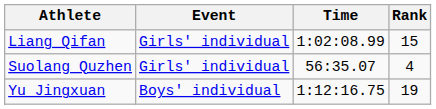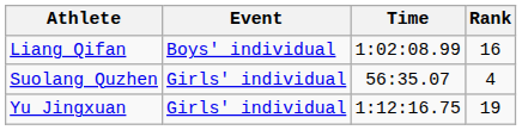Liang Qifan | Event: Girls' individual -> Boys' individual
Liang Qifan | Rank: 15 -> 16
Yu Jingxuan | Event: Boys' individual -> Girls' individual
